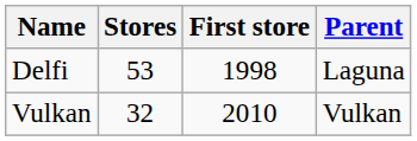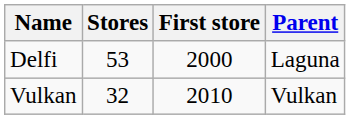Delfi | First store: 1998 -> 2000
